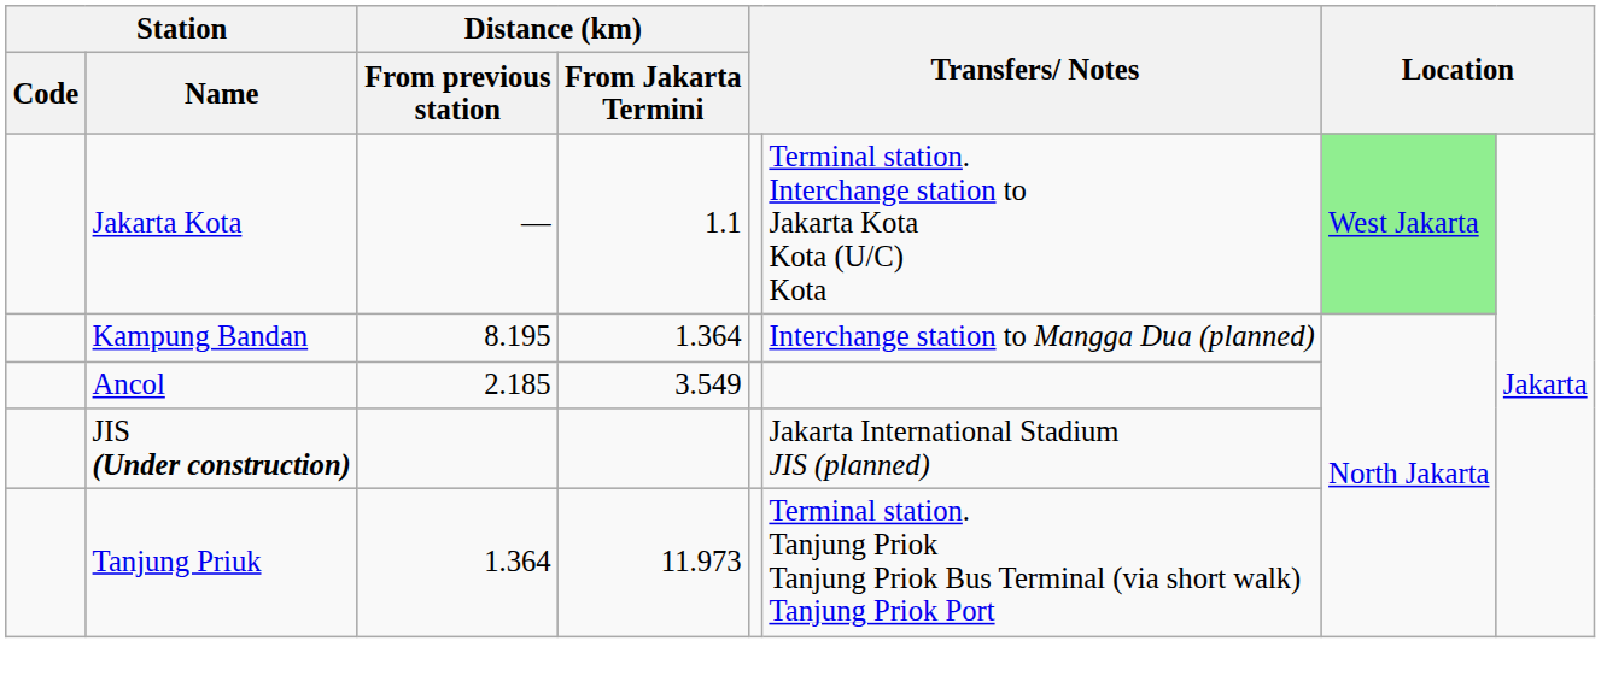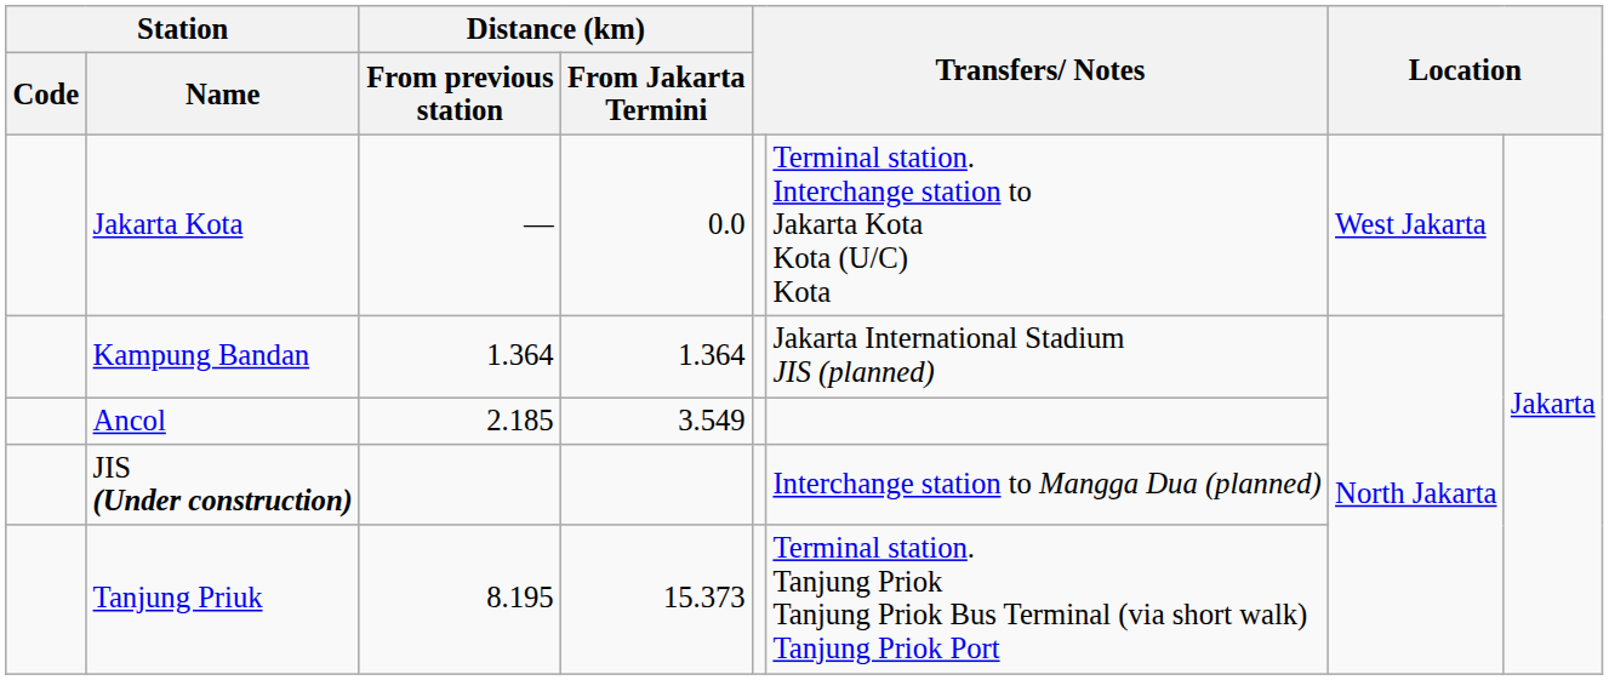Jakarta Kota | Distance (km) / From Jakarta Termini: 1.1 -> 0.0
Jakarta Kota | column 7: lightgreen background -> no background
Kampung Bandan | Distance (km) / From previous station: 8.195 -> 1.364
Kampung Bandan | column 6: Interchange station to Mangga Dua (planned) -> Jakarta International Stadium JIS (planned)
JIS (Under construction) | column 6: Jakarta International Stadium JIS (planned) -> Interchange station to Mangga Dua (planned)
Tanjung Priuk | Distance (km) / From previous station: 1.364 -> 8.195
Tanjung Priuk | Distance (km) / From Jakarta Termini: 11.973 -> 15.373
